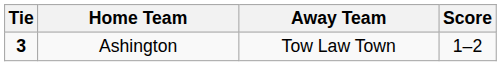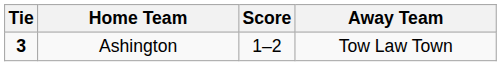columns swapped: Score <-> Away Team
